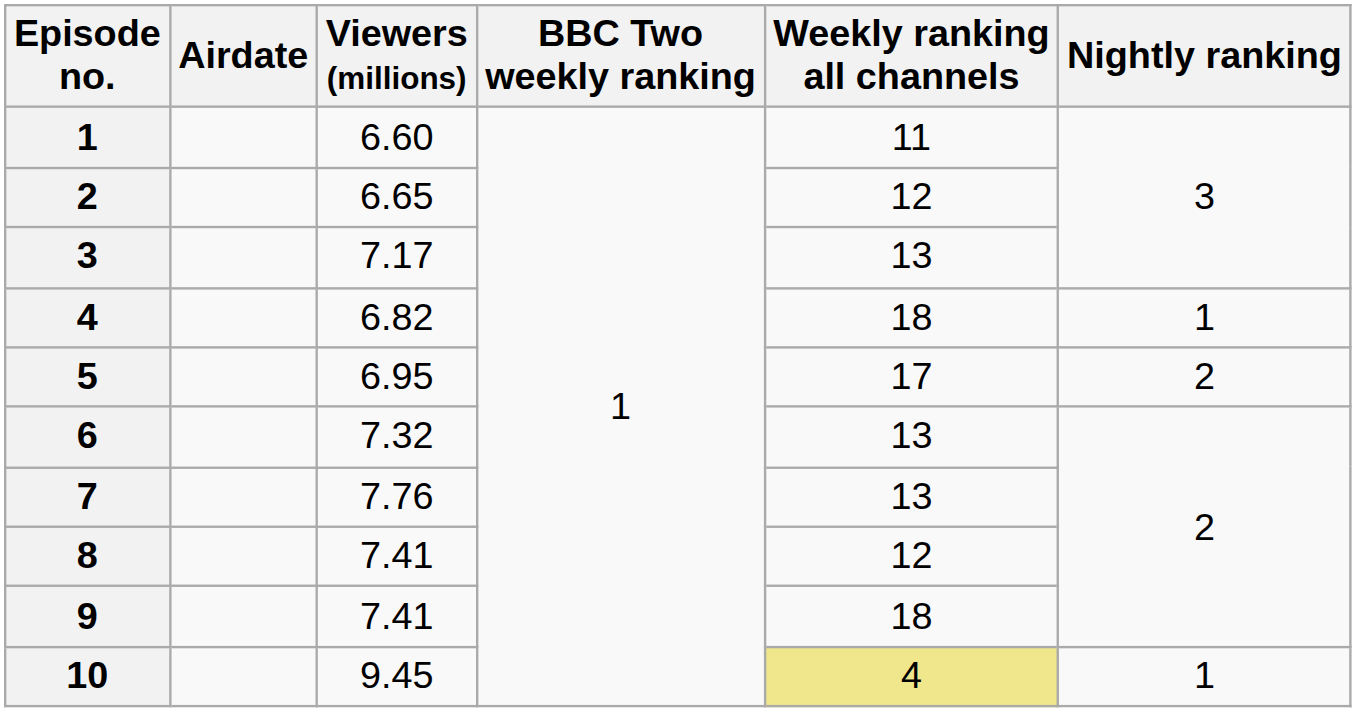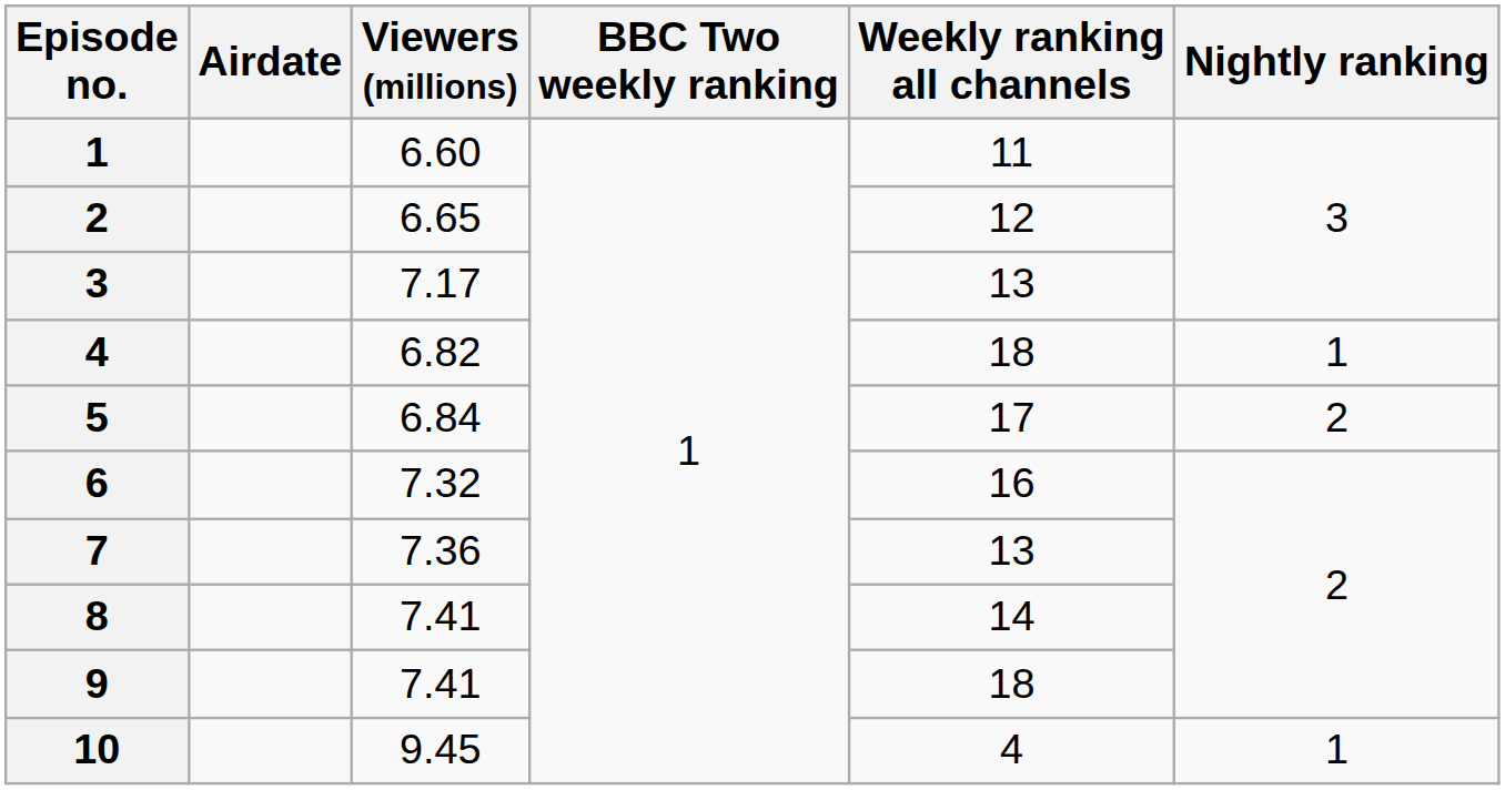5 | Viewers (millions): 6.95 -> 6.84
6 | Weekly ranking all channels: 13 -> 16
7 | Viewers (millions): 7.76 -> 7.36
8 | Weekly ranking all channels: 12 -> 14
10 | Weekly ranking all channels: khaki background -> no background
